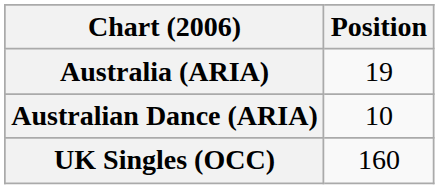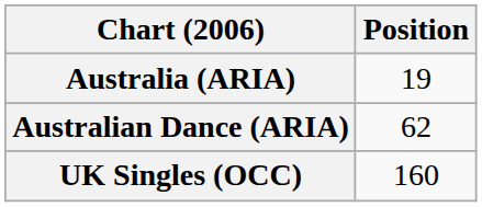Australian Dance (ARIA) | Position: 10 -> 62
